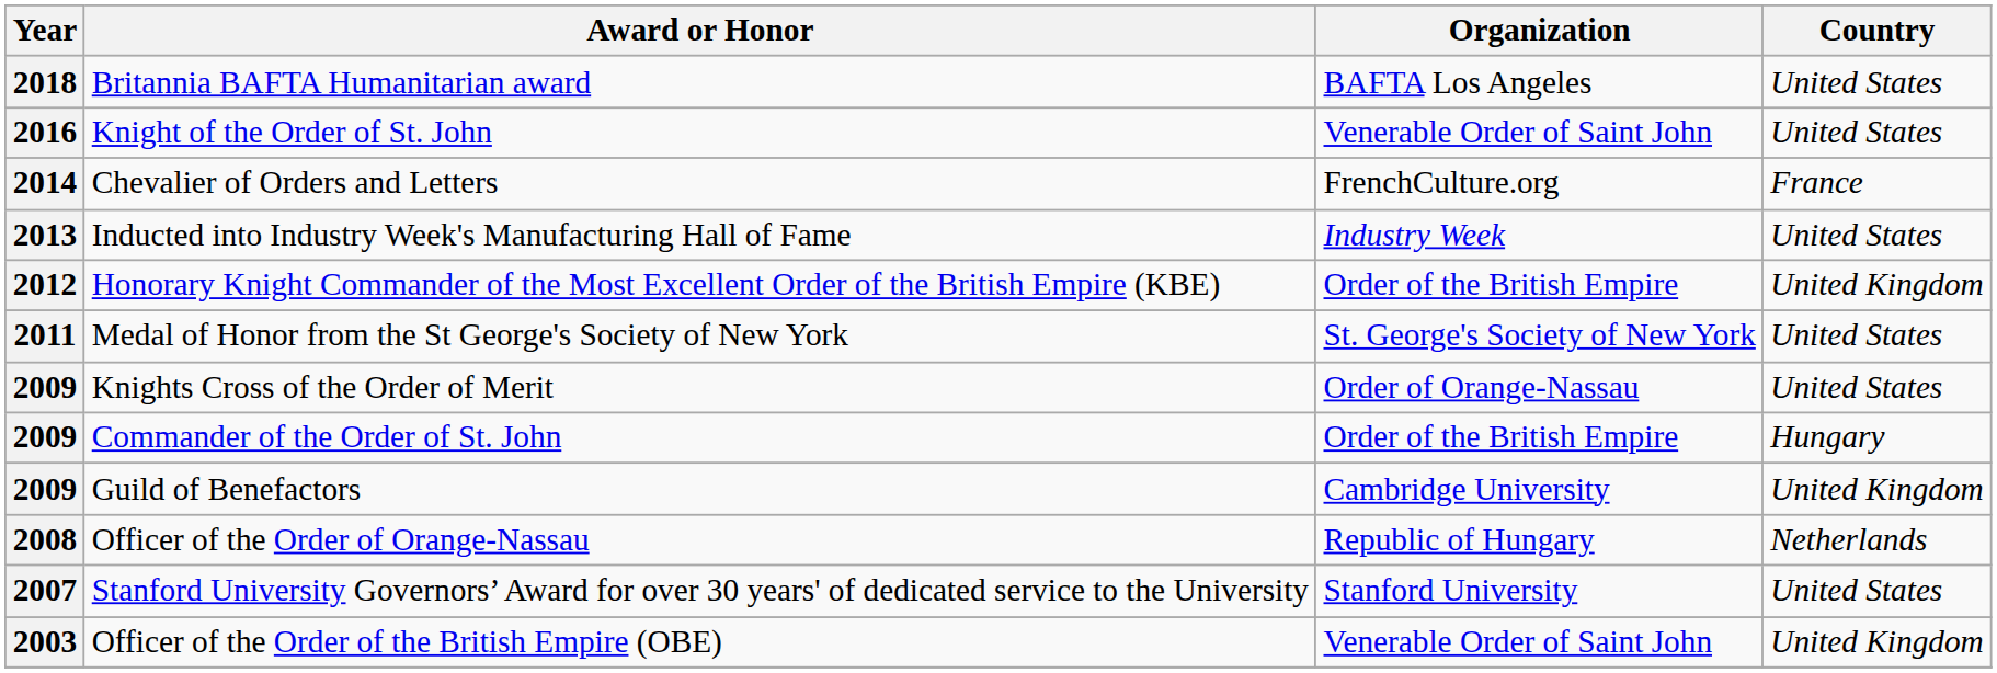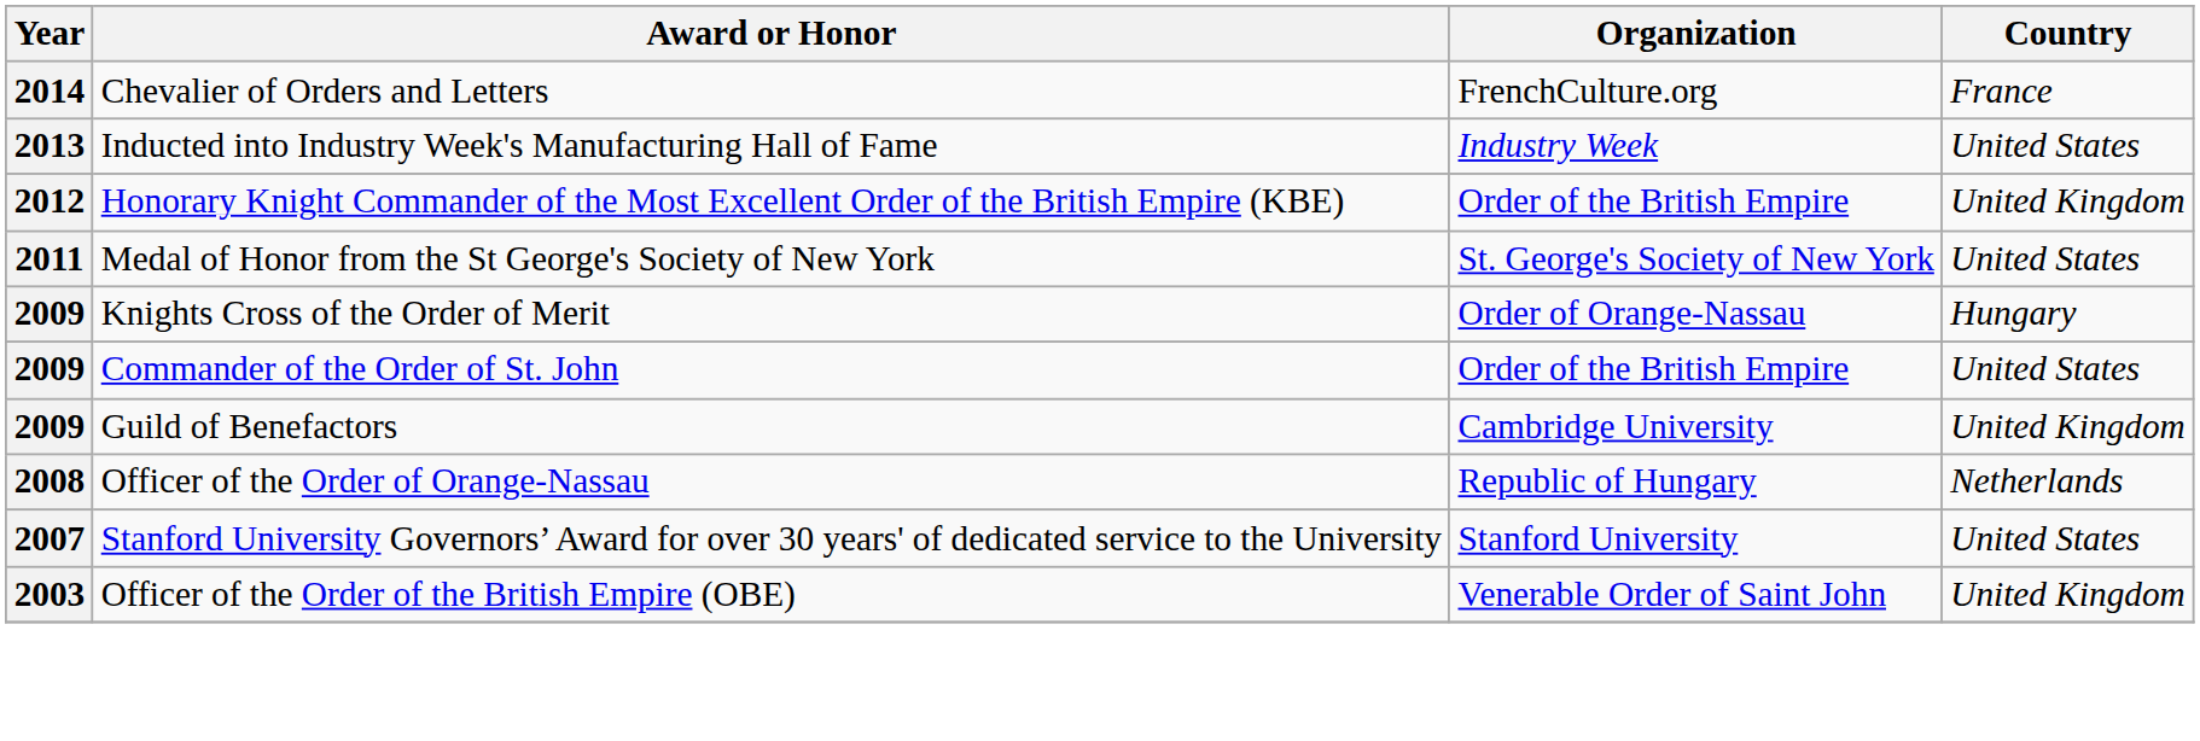- row: 2018 | Britannia BAFTA Humanitarian award | BAFTA Los Angeles | United States
- row: 2016 | Knight of the Order of St. John | Venerable Order of Saint John | United States
Knights Cross of the Order of Merit | Country: United States -> Hungary
Commander of the Order of St. John | Country: Hungary -> United States
